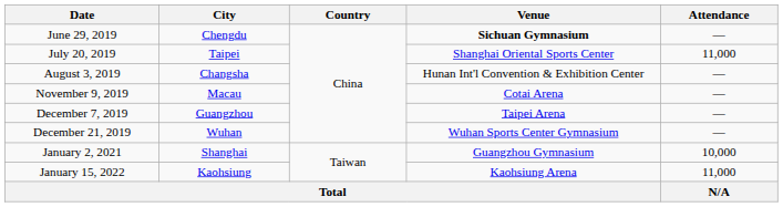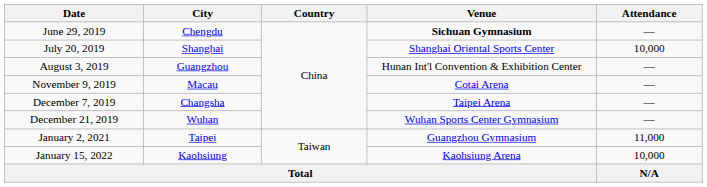July 20, 2019 | City: Taipei -> Shanghai
July 20, 2019 | Attendance: 11,000 -> 10,000
August 3, 2019 | City: Changsha -> Guangzhou
December 7, 2019 | City: Guangzhou -> Changsha
January 2, 2021 | City: Shanghai -> Taipei
January 2, 2021 | Attendance: 10,000 -> 11,000
January 15, 2022 | Attendance: 11,000 -> 10,000
